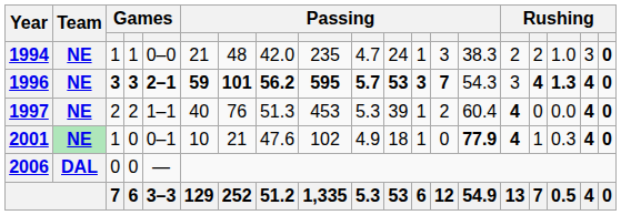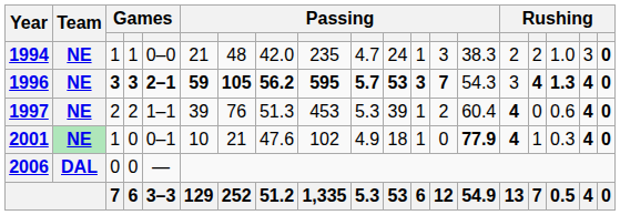1996 | column 7: 101 -> 105
1997 | column 6: 40 -> 39
1997 | column 17: 0.0 -> 0.6
